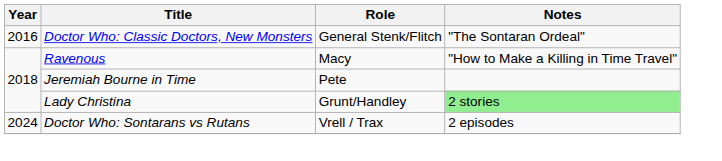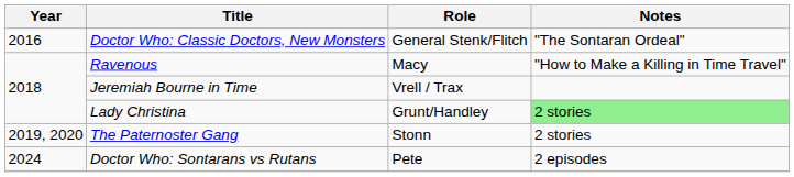Jeremiah Bourne in Time | Role: Pete -> Vrell / Trax
+ row: 2019, 2020 | The Paternoster Gang | Stonn | 2 stories
Doctor Who: Sontarans vs Rutans | Role: Vrell / Trax -> Pete
